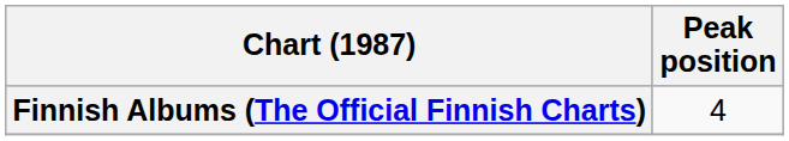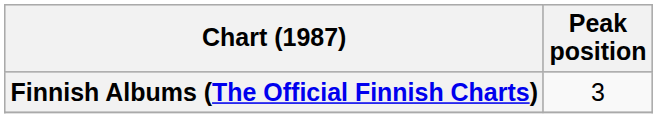Finnish Albums (The Official Finnish Charts) | Peak position: 4 -> 3
